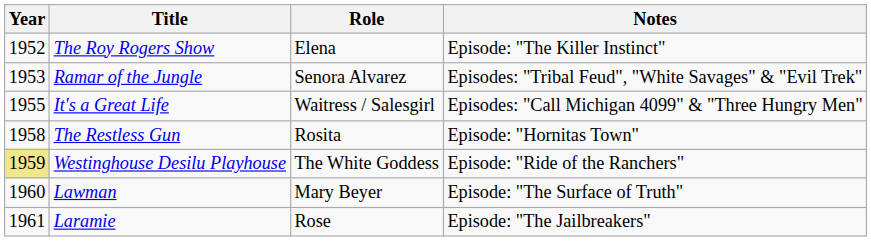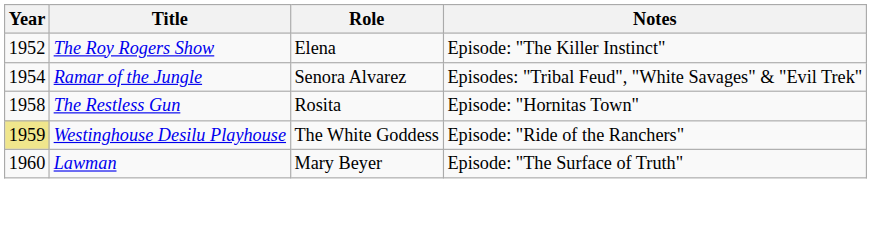Ramar of the Jungle | Year: 1953 -> 1954
- row: 1955 | It's a Great Life | Waitress / Salesgirl | Episodes: "Call Michigan 4099" & "Three Hungry Men"
- row: 1961 | Laramie | Rose | Episode: "The Jailbreakers"
